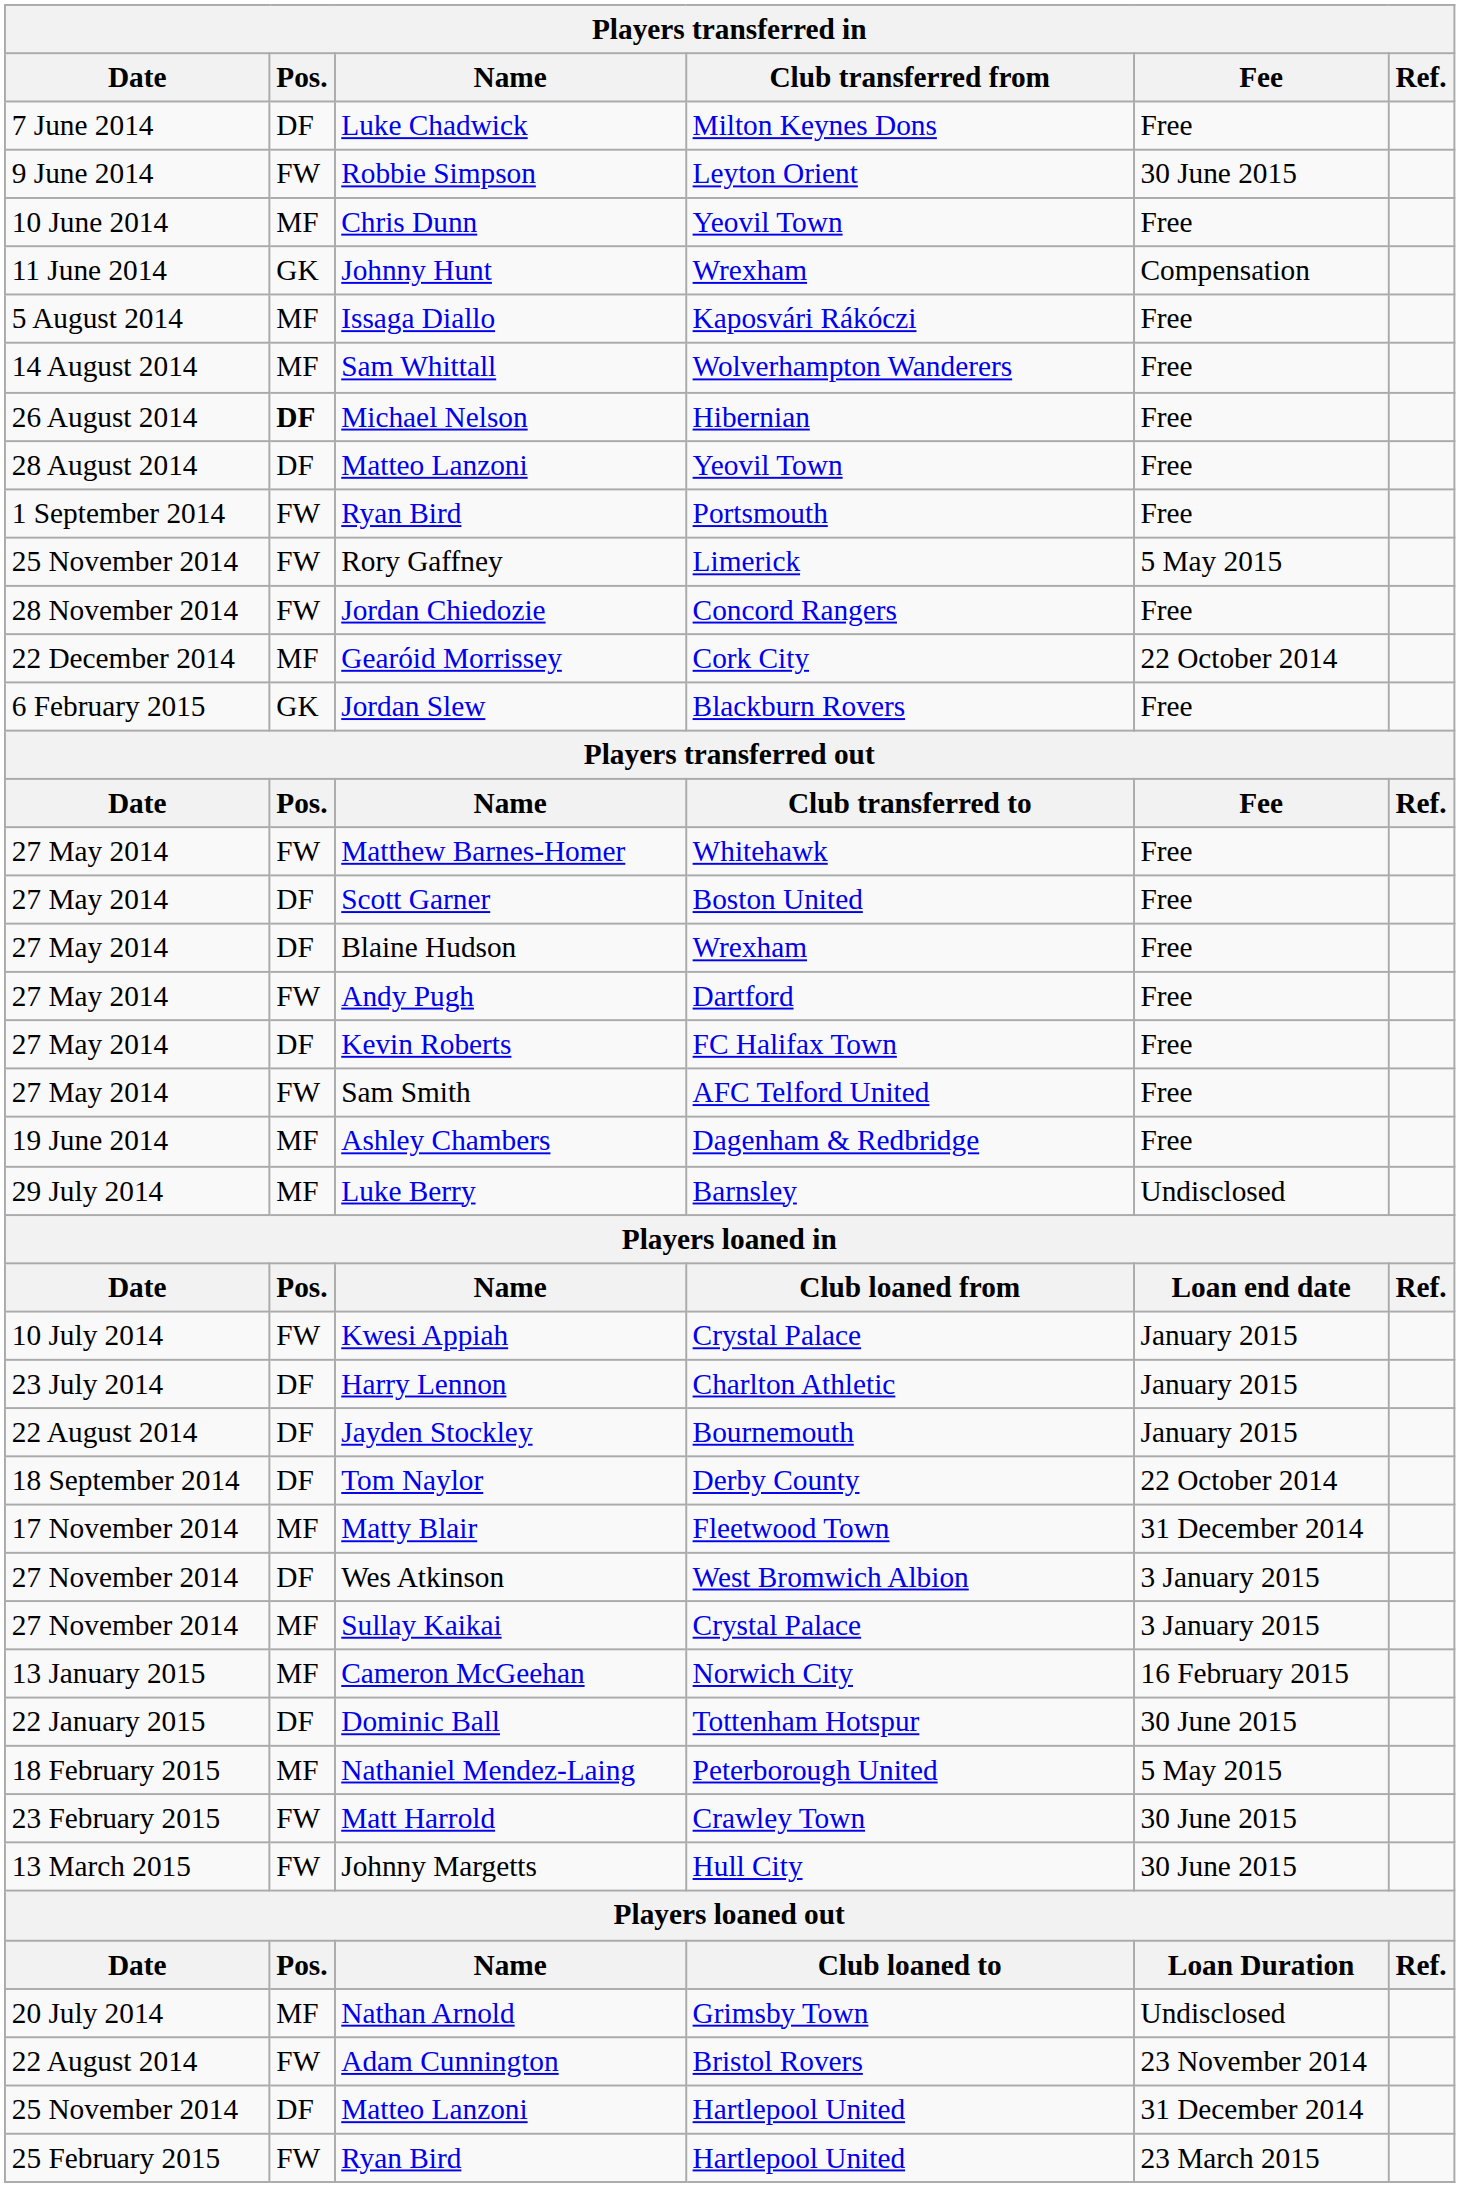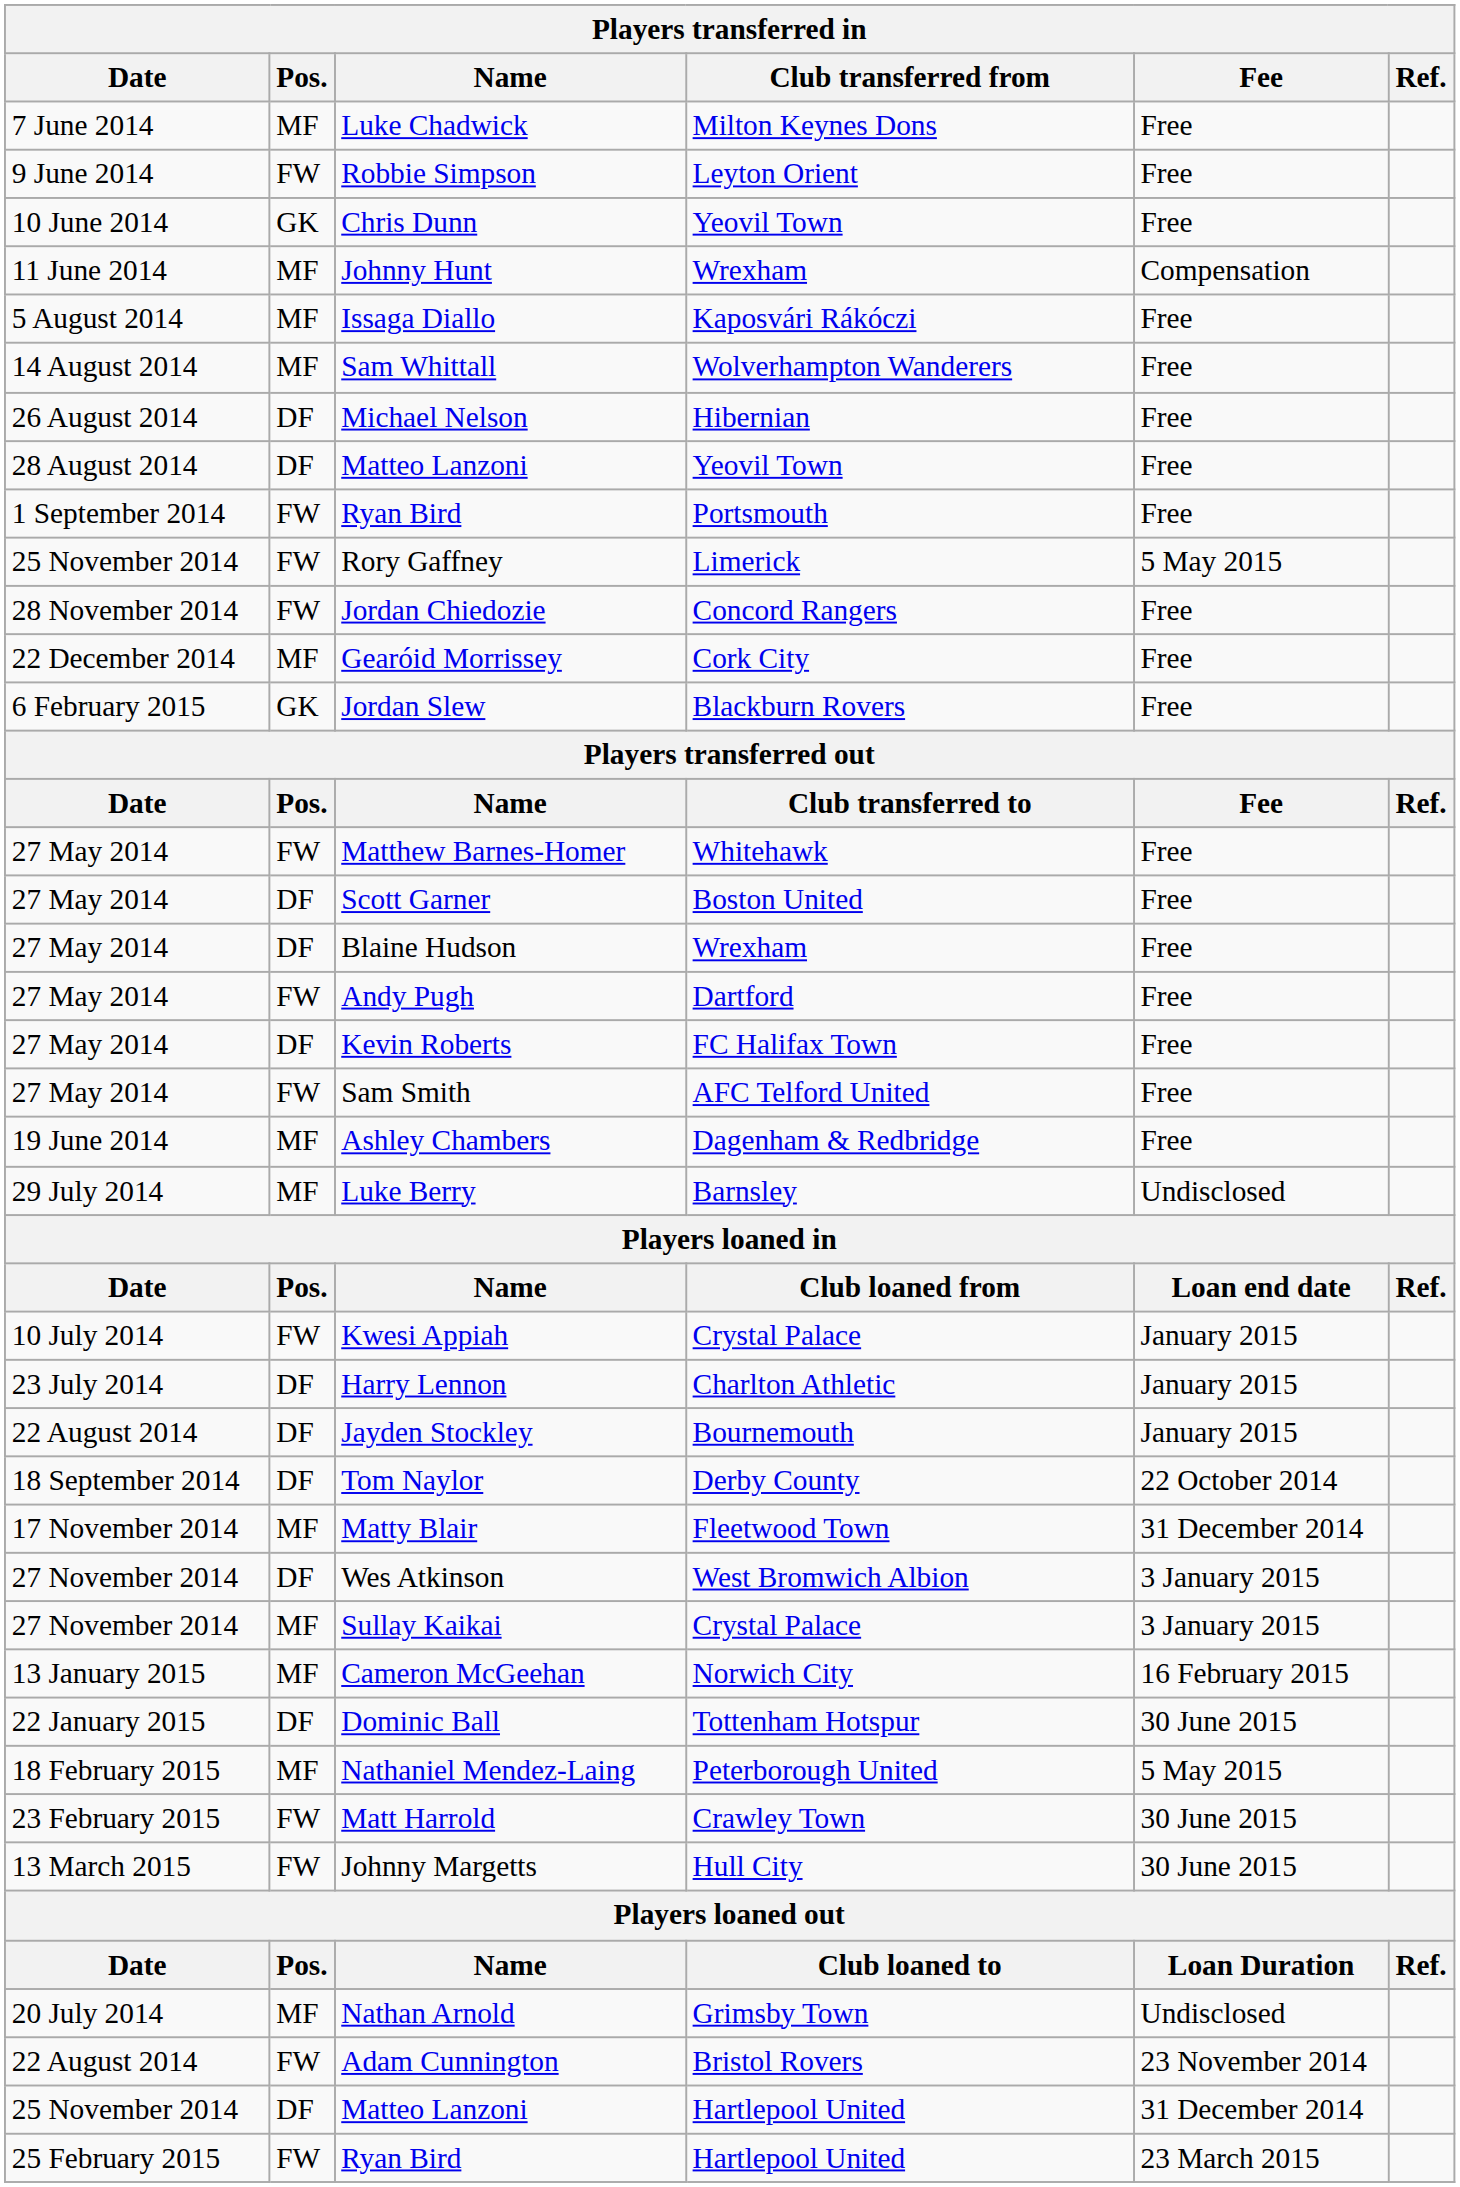Luke Chadwick | Pos.: DF -> MF
Robbie Simpson | Fee: 30 June 2015 -> Free
Chris Dunn | Pos.: MF -> GK
Johnny Hunt | Pos.: GK -> MF
Michael Nelson | Pos.: bold -> normal
Gearóid Morrissey | Fee: 22 October 2014 -> Free
